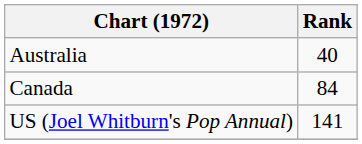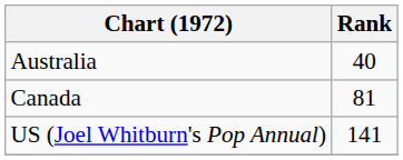Canada | Rank: 84 -> 81
